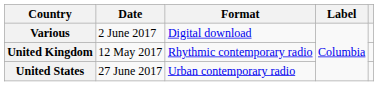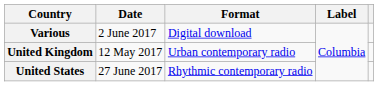United Kingdom | Format: Rhythmic contemporary radio -> Urban contemporary radio
United States | Format: Urban contemporary radio -> Rhythmic contemporary radio
